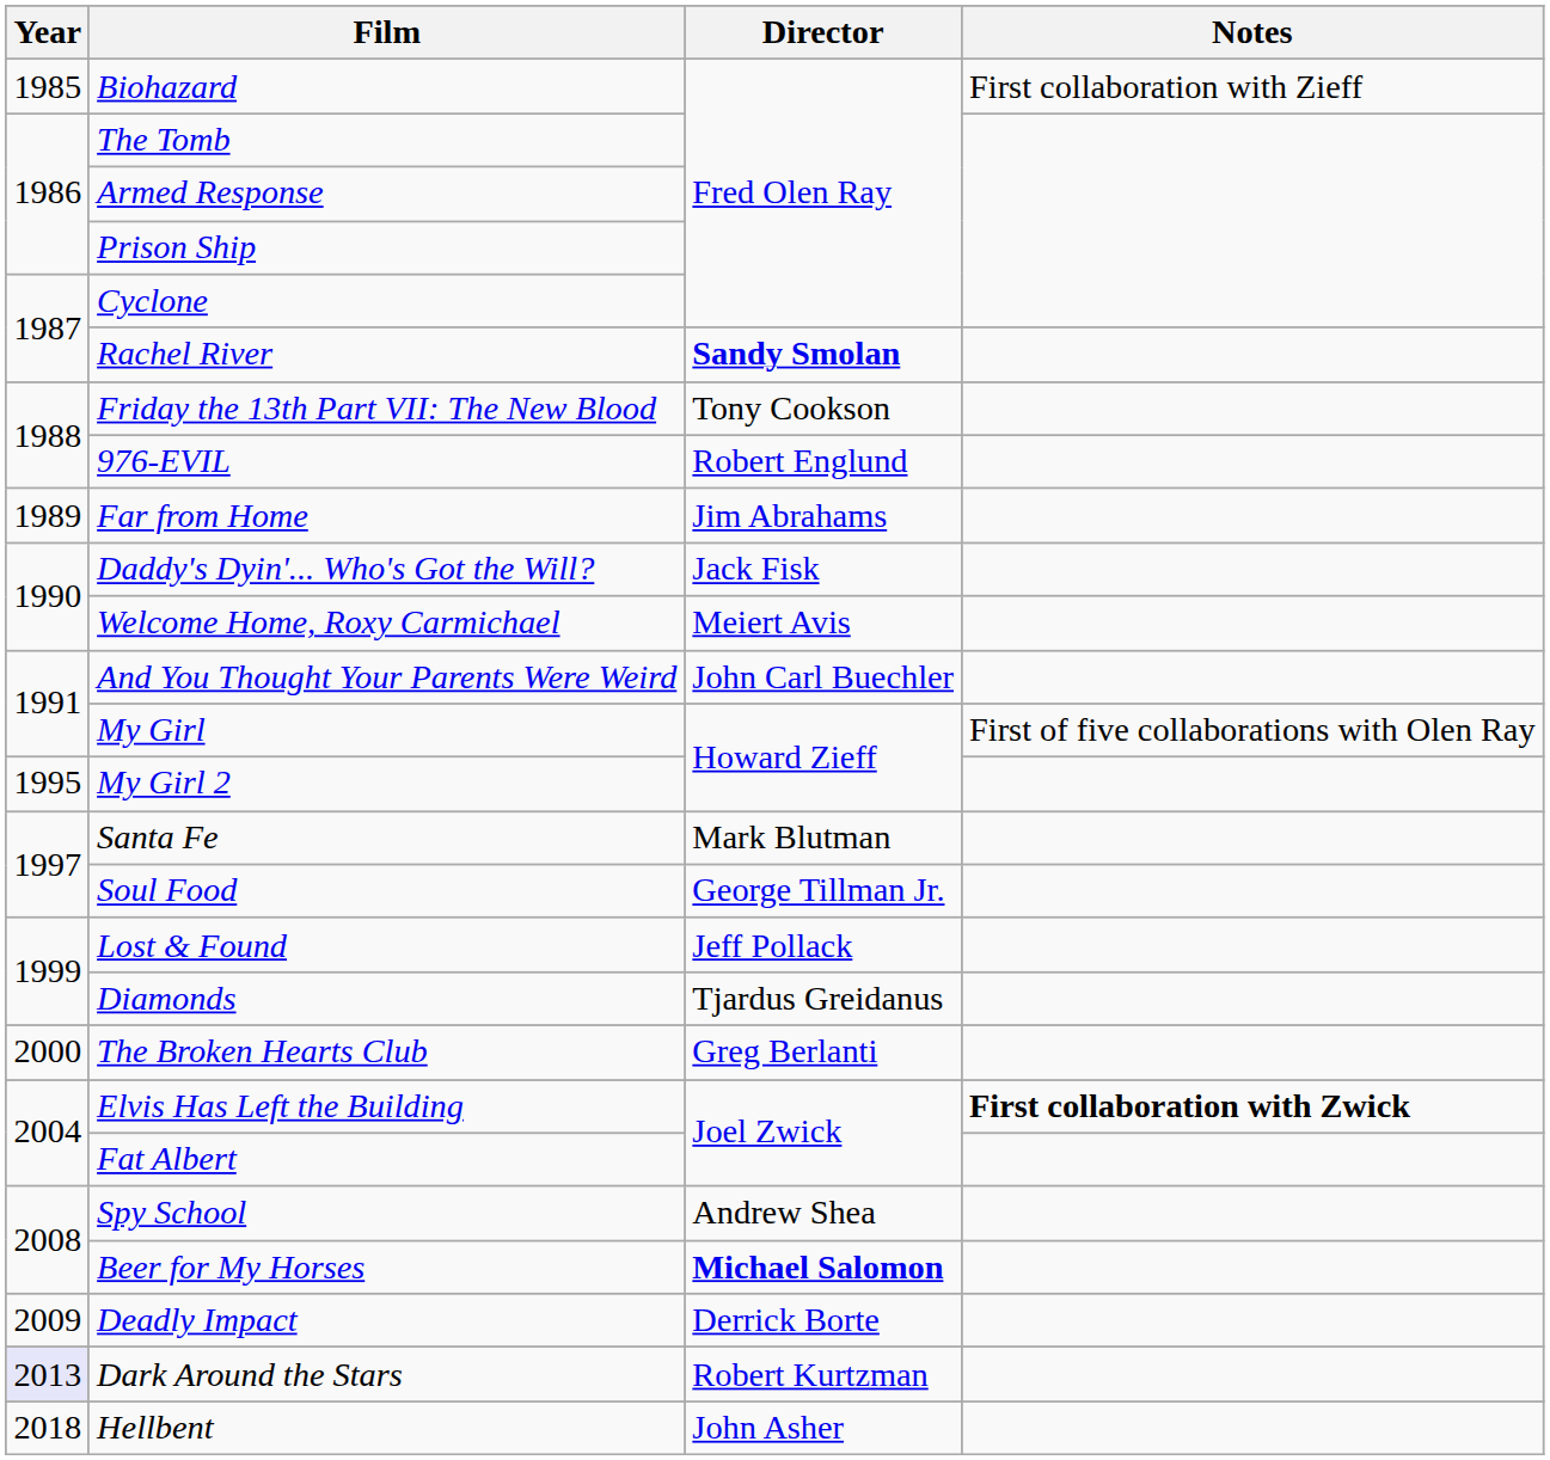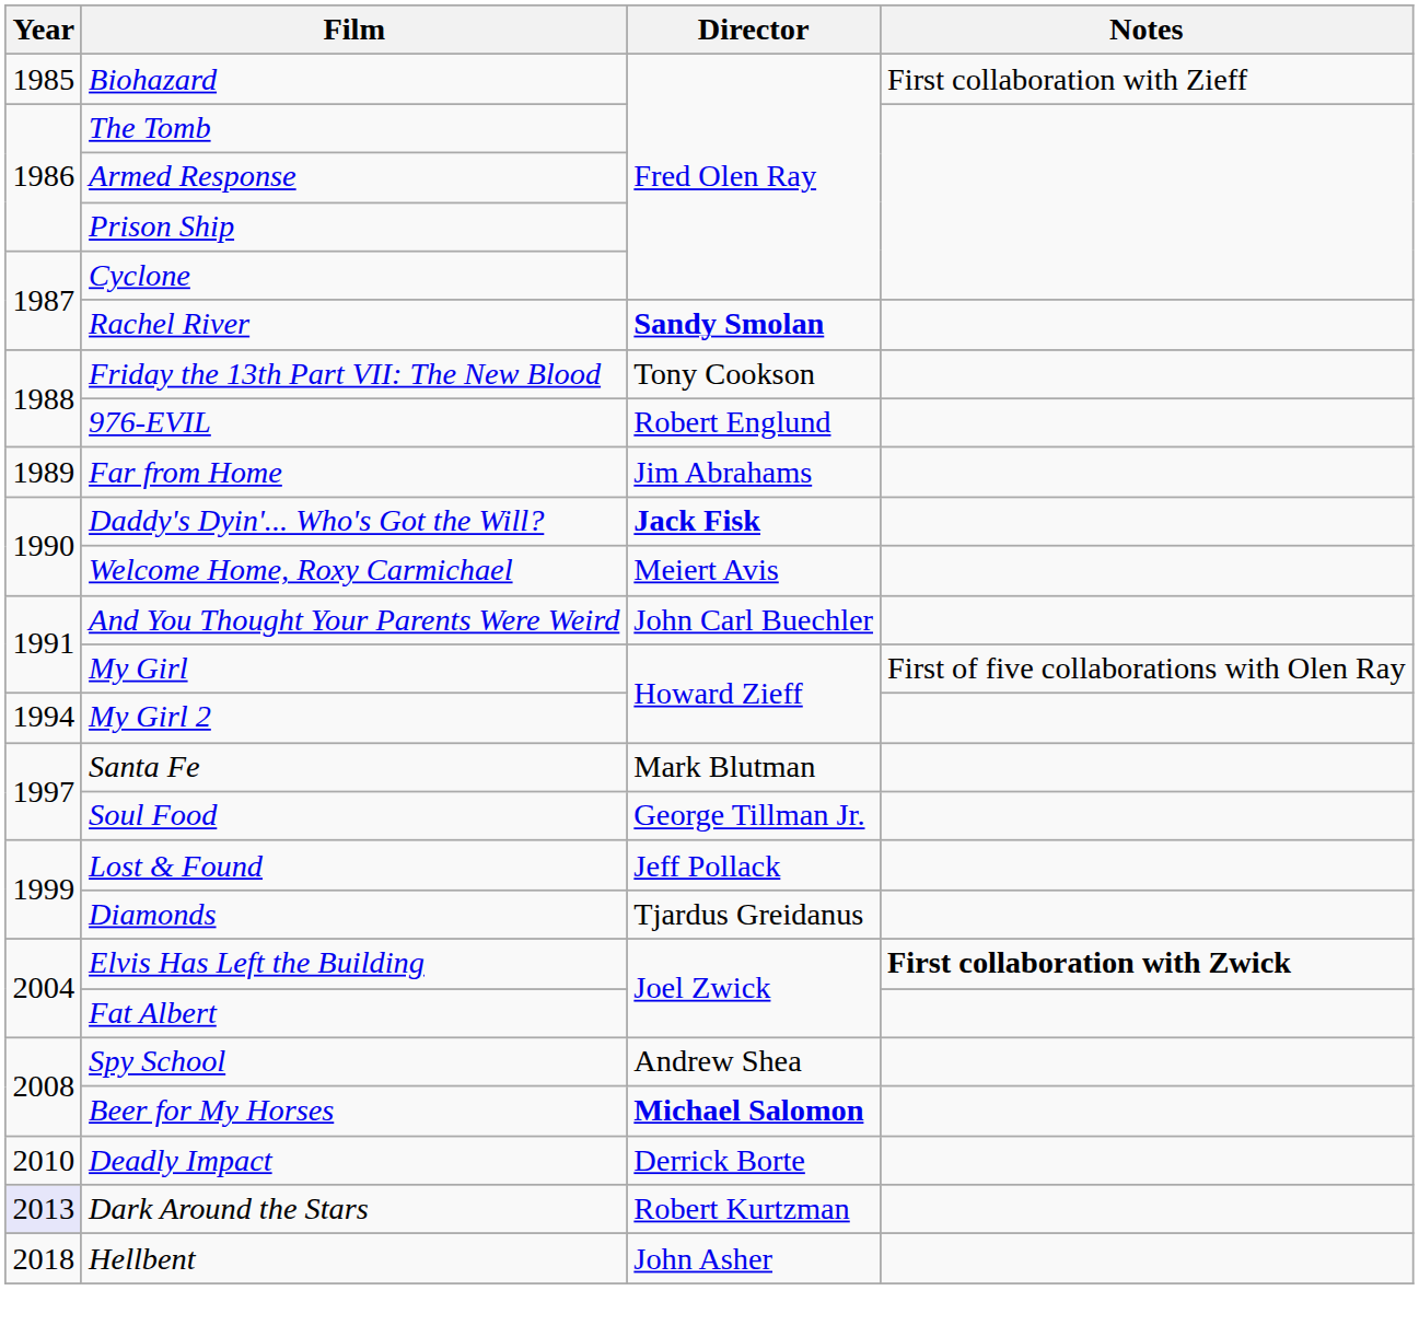Daddy's Dyin'... Who's Got the Will? | Director: normal -> bold
My Girl 2 | Year: 1995 -> 1994
- row: 2000 | The Broken Hearts Club | Greg Berlanti
Deadly Impact | Year: 2009 -> 2010
